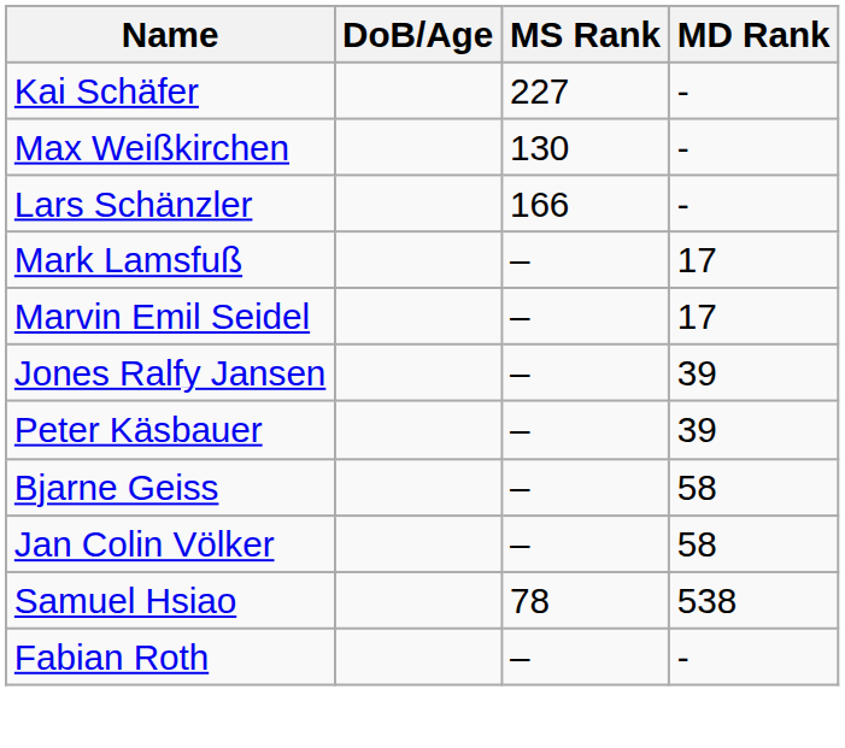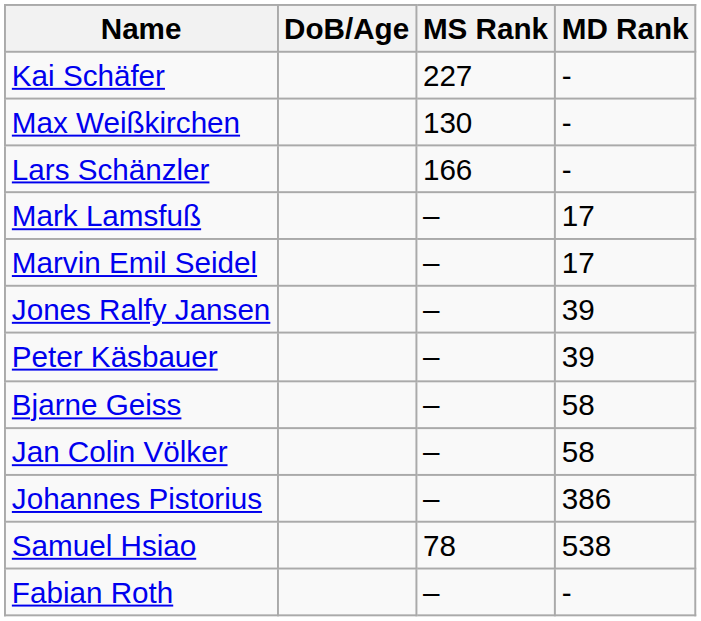+ row: Johannes Pistorius | – | 386
